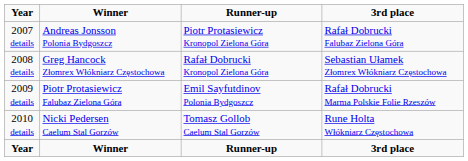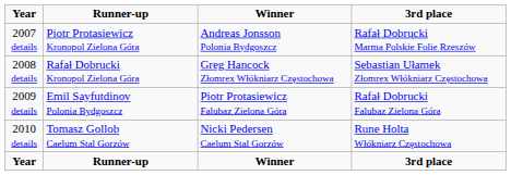columns swapped: Winner <-> Runner-up
2007 details | 3rd place: Rafał Dobrucki Falubaz Zielona Góra -> Rafał Dobrucki Marma Polskie Folie Rzeszów
2009 details | 3rd place: Rafał Dobrucki Marma Polskie Folie Rzeszów -> Rafał Dobrucki Falubaz Zielona Góra
